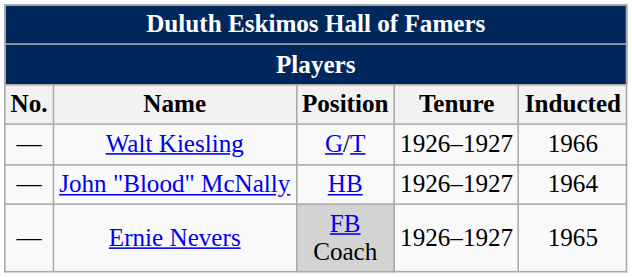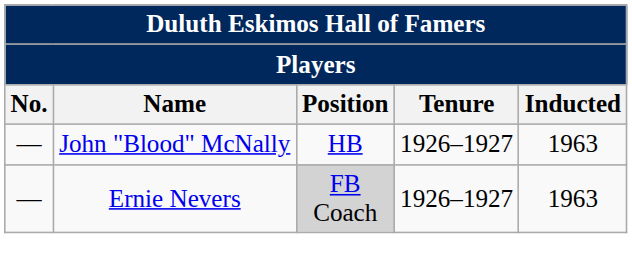- row: — | Walt Kiesling | G/T | 1926–1927 | 1966
John "Blood" McNally | Inducted: 1964 -> 1963
Ernie Nevers | Inducted: 1965 -> 1963
